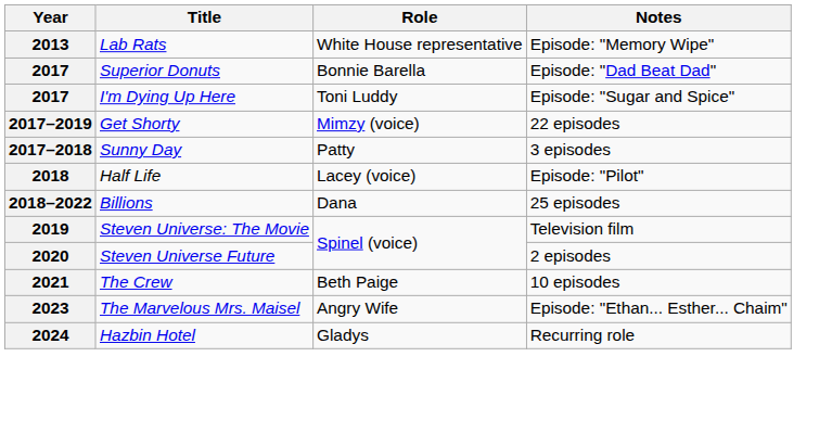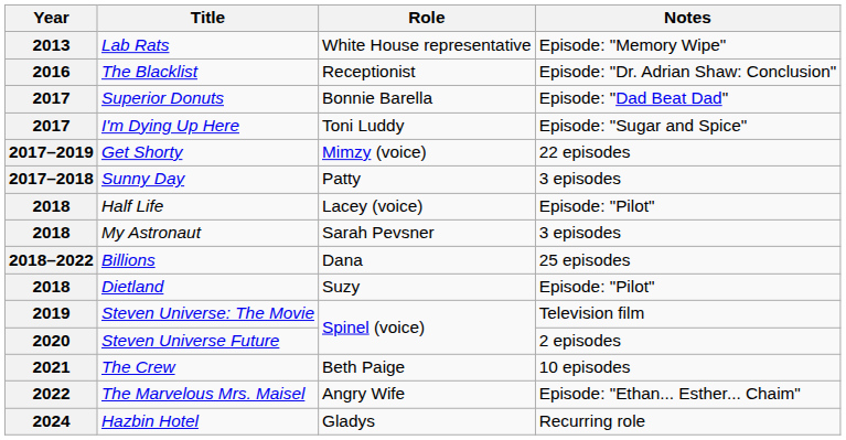+ row: 2016 | The Blacklist | Receptionist | Episode: "Dr. Adrian Shaw: Conclusion"
+ row: 2018 | My Astronaut | Sarah Pevsner | 3 episodes
+ row: 2018 | Dietland | Suzy | Episode: "Pilot"
The Marvelous Mrs. Maisel | Year: 2023 -> 2022
